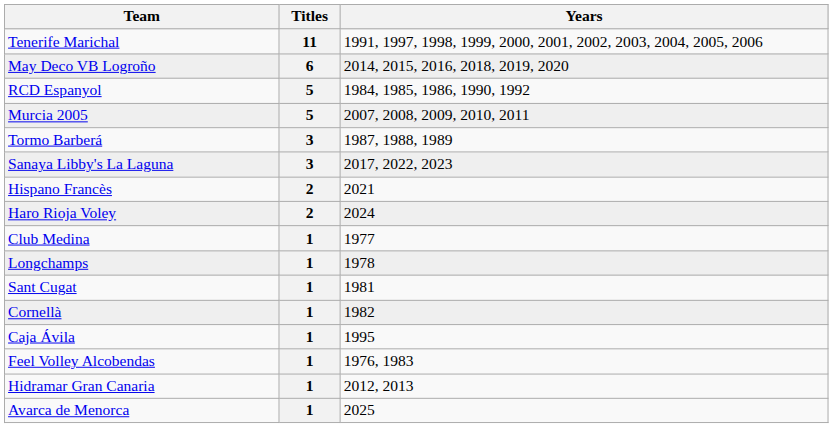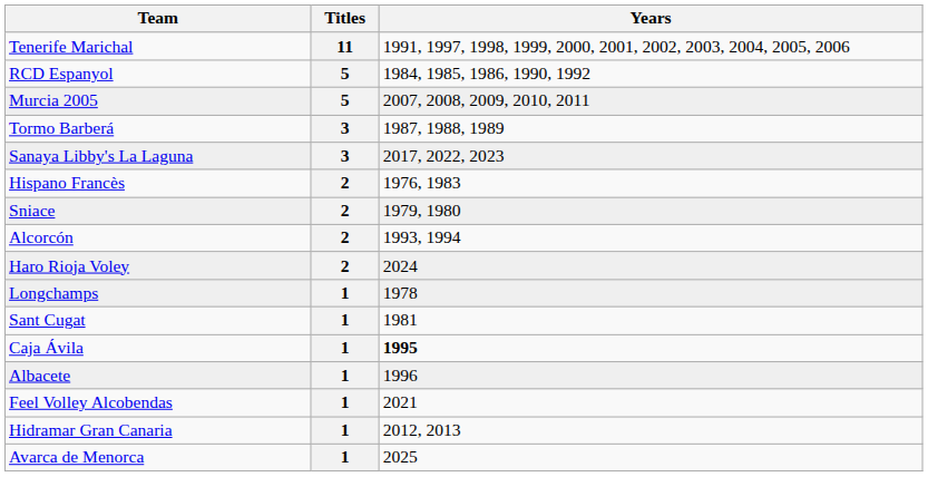- row: May Deco VB Logroño | 6 | 2014, 2015, 2016, 2018, 2019, 2020
Hispano Francès | Years: 2021 -> 1976, 1983
+ row: Sniace | 2 | 1979, 1980
+ row: Alcorcón | 2 | 1993, 1994
- row: Club Medina | 1 | 1977
- row: Cornellà | 1 | 1982
Caja Ávila | Years: normal -> bold
+ row: Albacete | 1 | 1996
Feel Volley Alcobendas | Years: 1976, 1983 -> 2021
